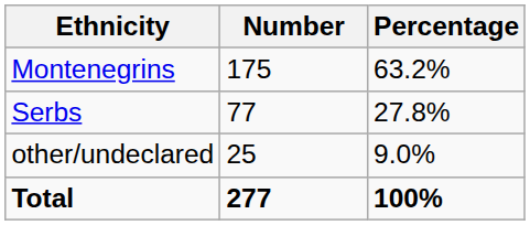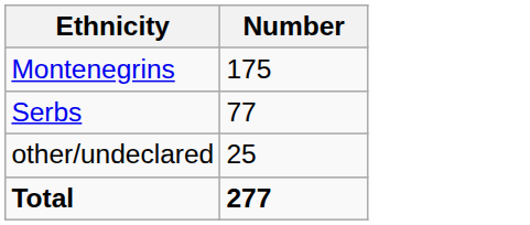- column: Percentage | 63.2% | 27.8% | 9.0% | 100%
